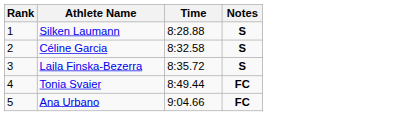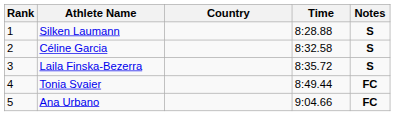+ column: Country
